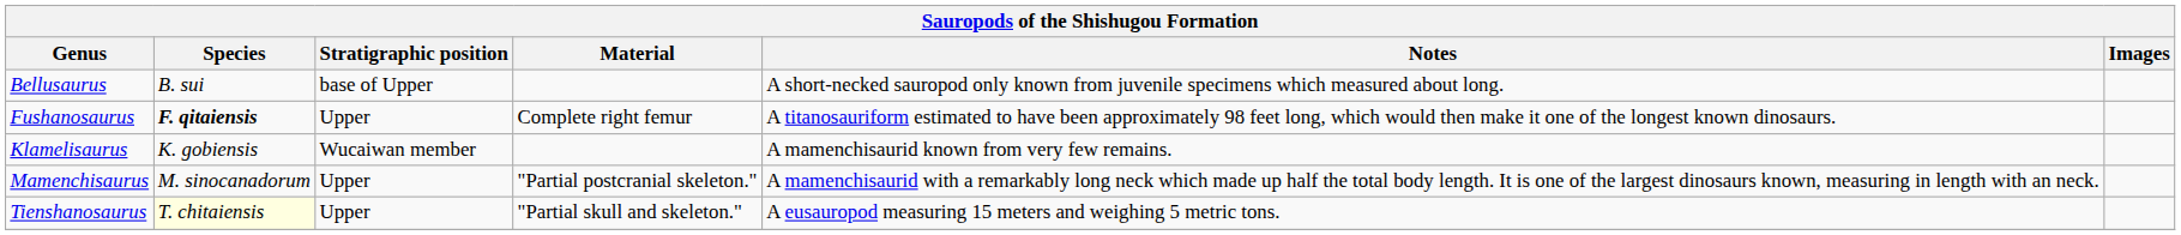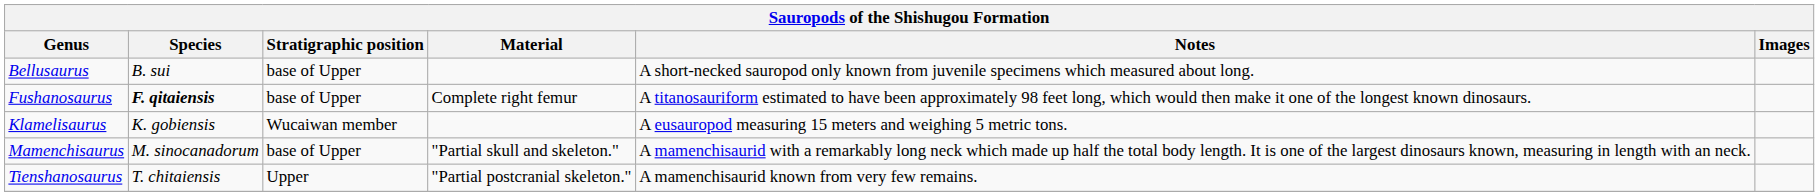Fushanosaurus | Stratigraphic position: Upper -> base of Upper
Klamelisaurus | Notes: A mamenchisaurid known from very few remains. -> A eusauropod measuring 15 meters and weighing 5 metric tons.
Mamenchisaurus | Stratigraphic position: Upper -> base of Upper
Mamenchisaurus | Material: "Partial postcranial skeleton." -> "Partial skull and skeleton."
Tienshanosaurus | Species: lightyellow background -> no background
Tienshanosaurus | Material: "Partial skull and skeleton." -> "Partial postcranial skeleton."
Tienshanosaurus | Notes: A eusauropod measuring 15 meters and weighing 5 metric tons. -> A mamenchisaurid known from very few remains.
